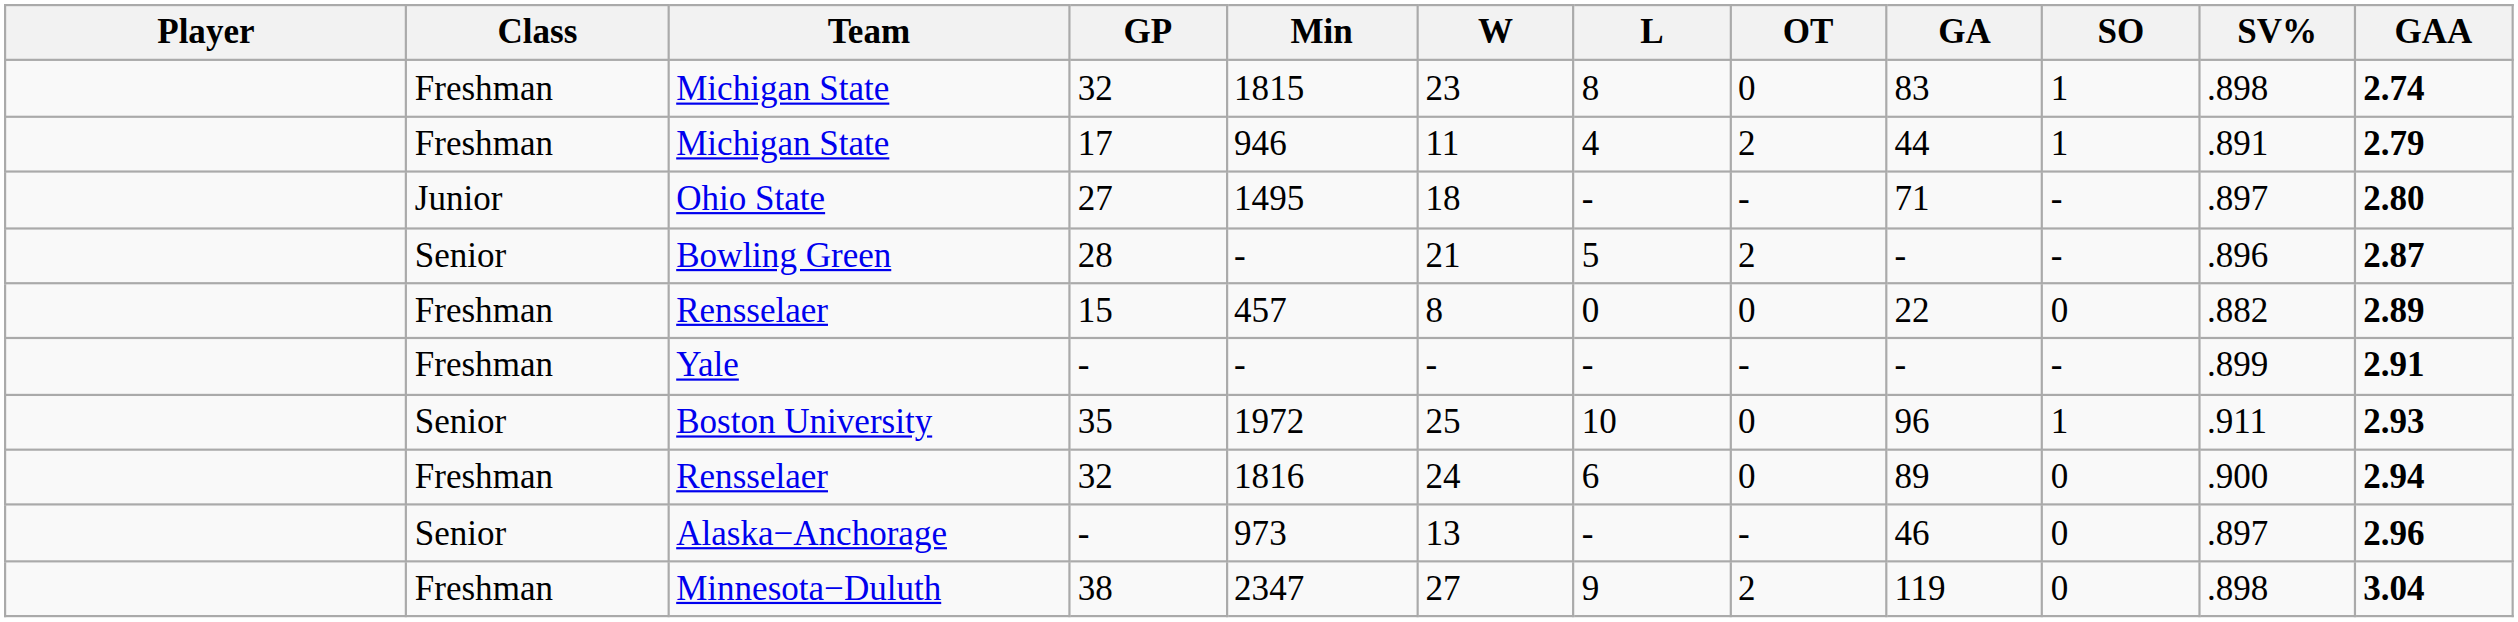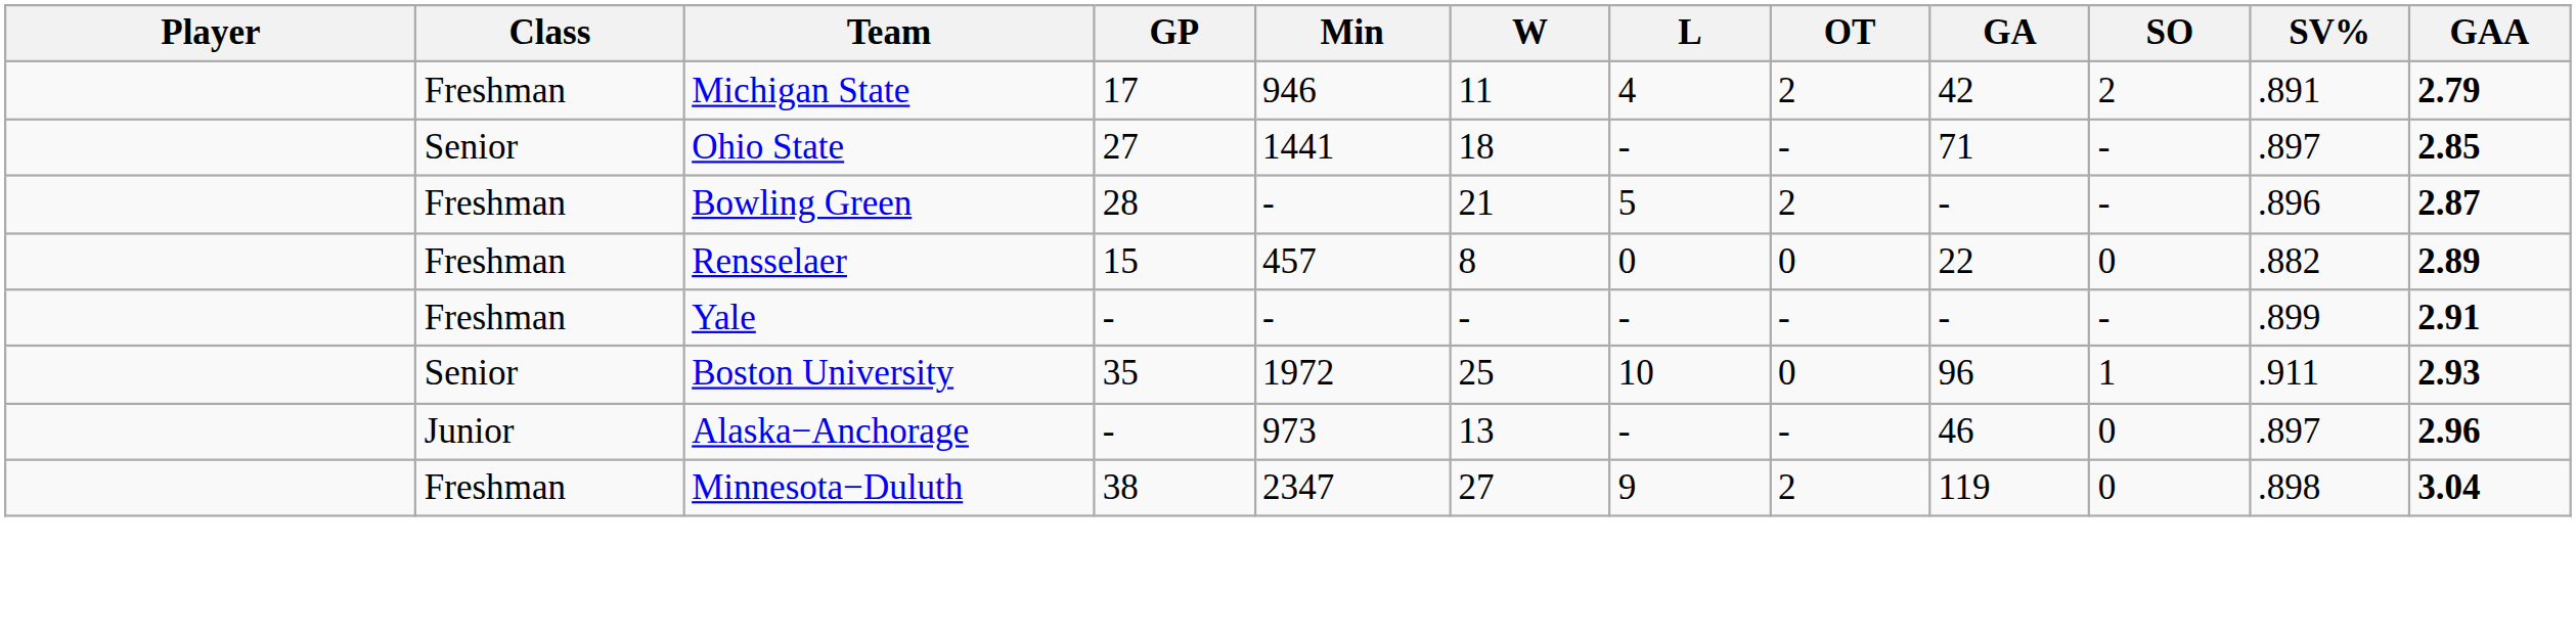- row: Freshman | Michigan State | 32 | 1815 | 23 | 8 | 0 | 83 | 1 | .898 | 2.74
Michigan State / 17 | GA: 44 -> 42
Michigan State / 17 | SO: 1 -> 2
Ohio State | Class: Junior -> Senior
Ohio State | Min: 1495 -> 1441
Ohio State | GAA: 2.80 -> 2.85
Bowling Green | Class: Senior -> Freshman
- row: Freshman | Rensselaer | 32 | 1816 | 24 | 6 | 0 | 89 | 0 | .900 | 2.94
Alaska−Anchorage | Class: Senior -> Junior
